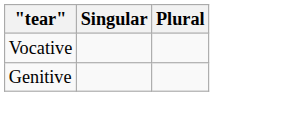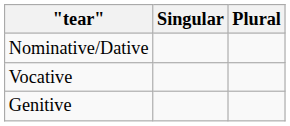+ row: Nominative/Dative
